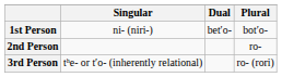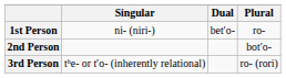1st Person | Plural: bot′o- -> ro-
2nd Person | Plural: ro- -> bot′o-
